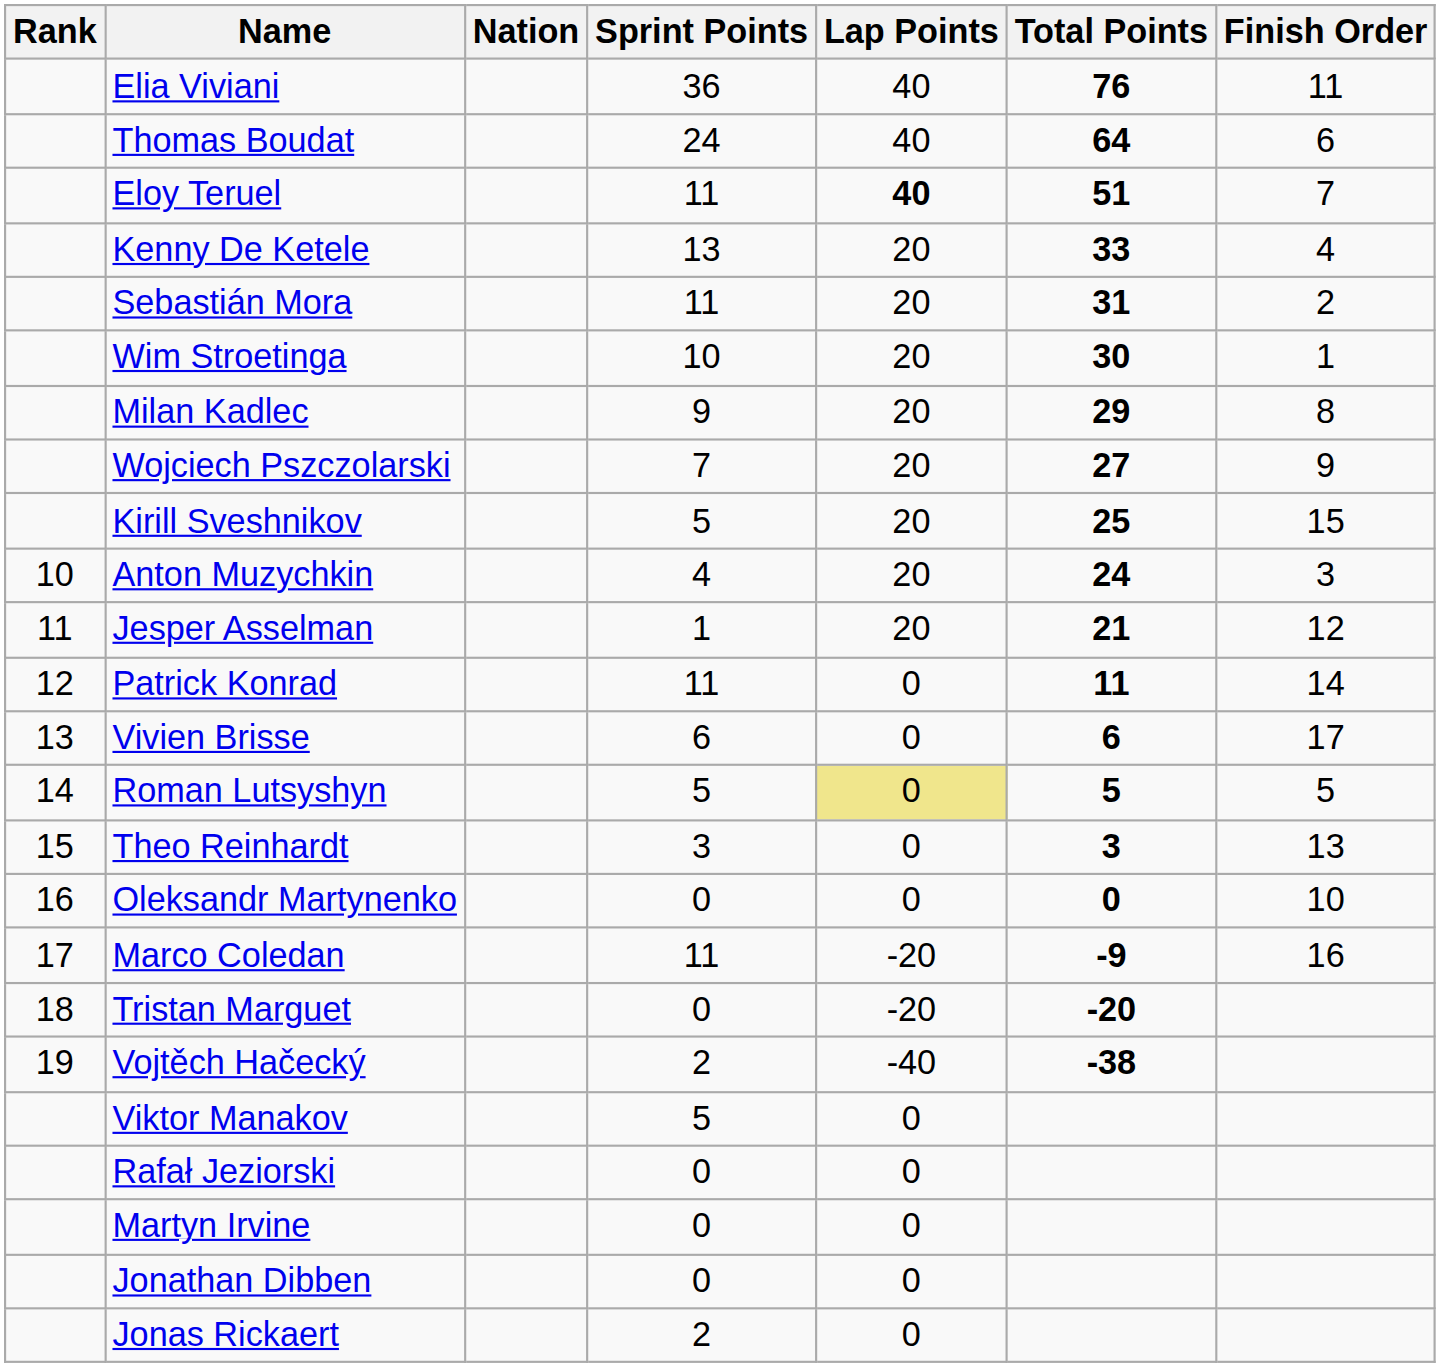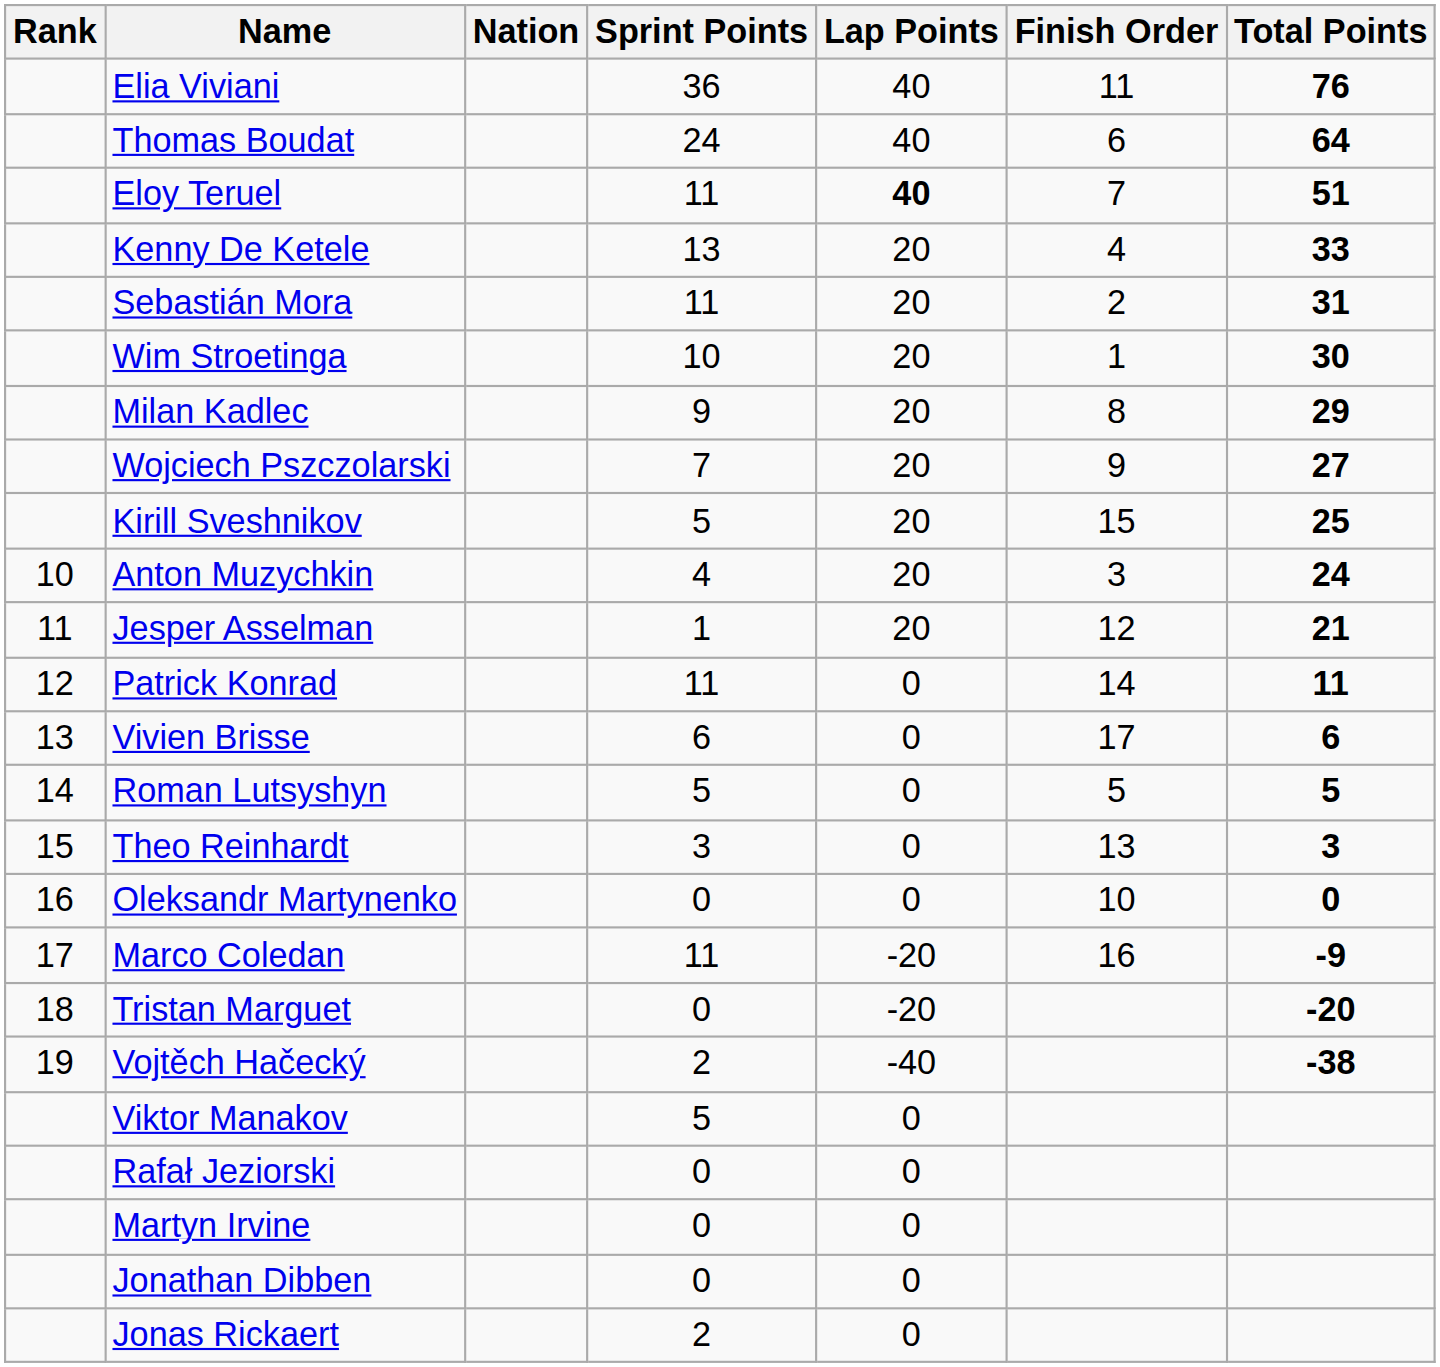columns swapped: Finish Order <-> Total Points
Roman Lutsyshyn | Lap Points: khaki background -> no background
